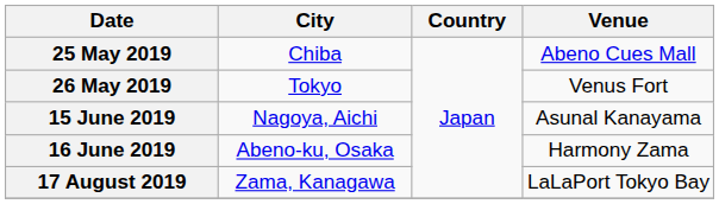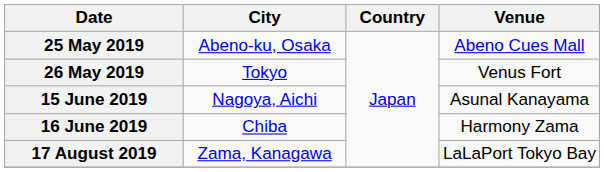25 May 2019 | City: Chiba -> Abeno-ku, Osaka
16 June 2019 | City: Abeno-ku, Osaka -> Chiba
